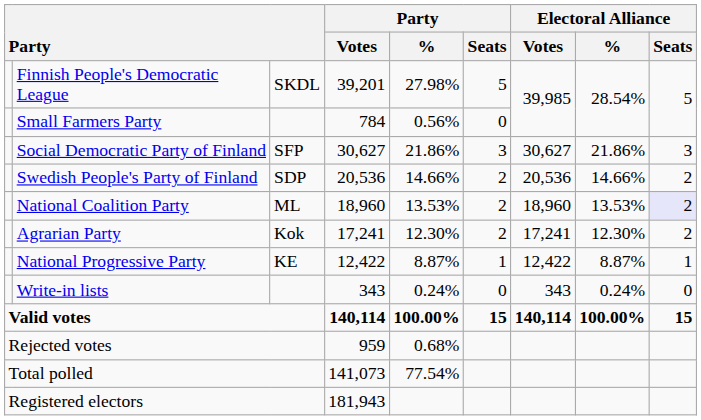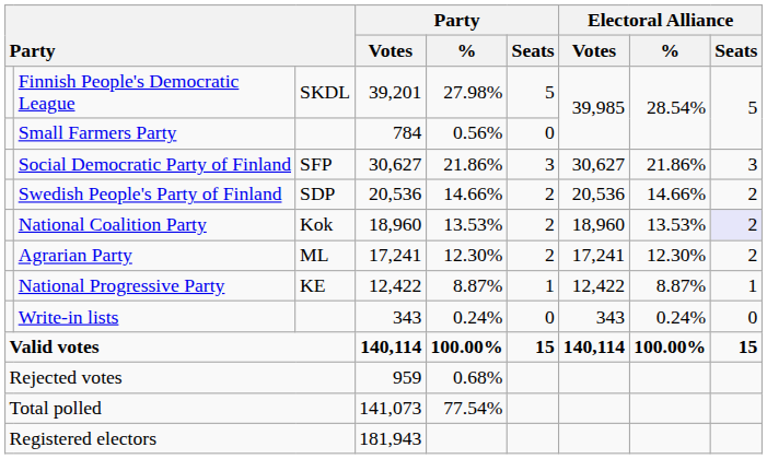National Coalition Party | column 3: ML -> Kok
Agrarian Party | column 3: Kok -> ML
